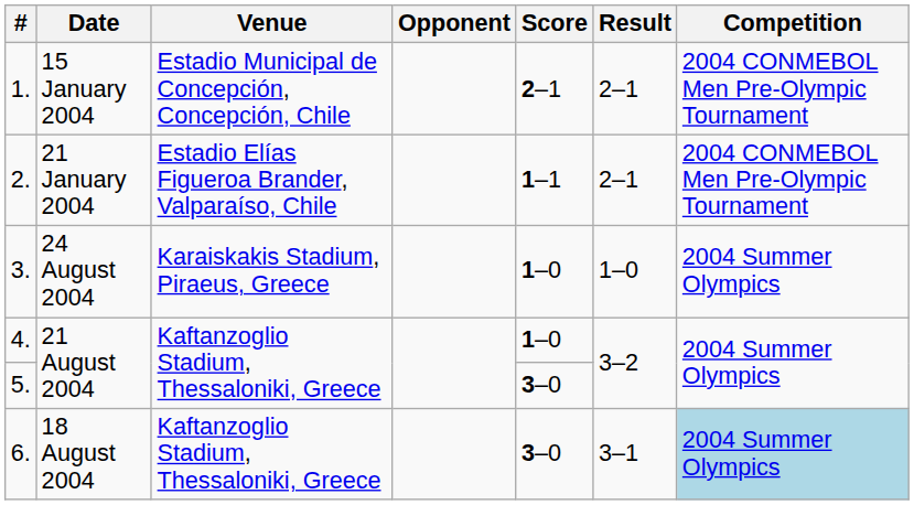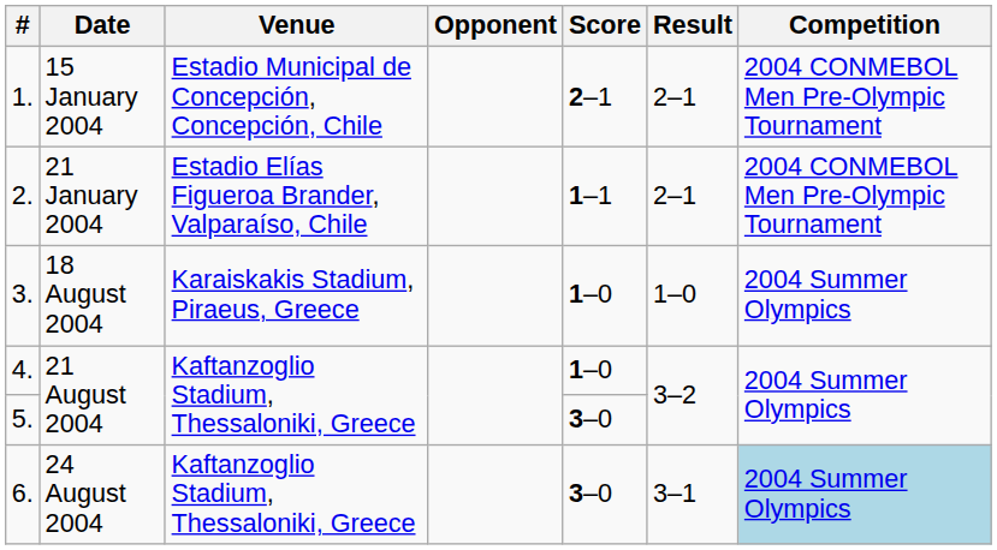3. | Date: 24 August 2004 -> 18 August 2004
6. | Date: 18 August 2004 -> 24 August 2004
